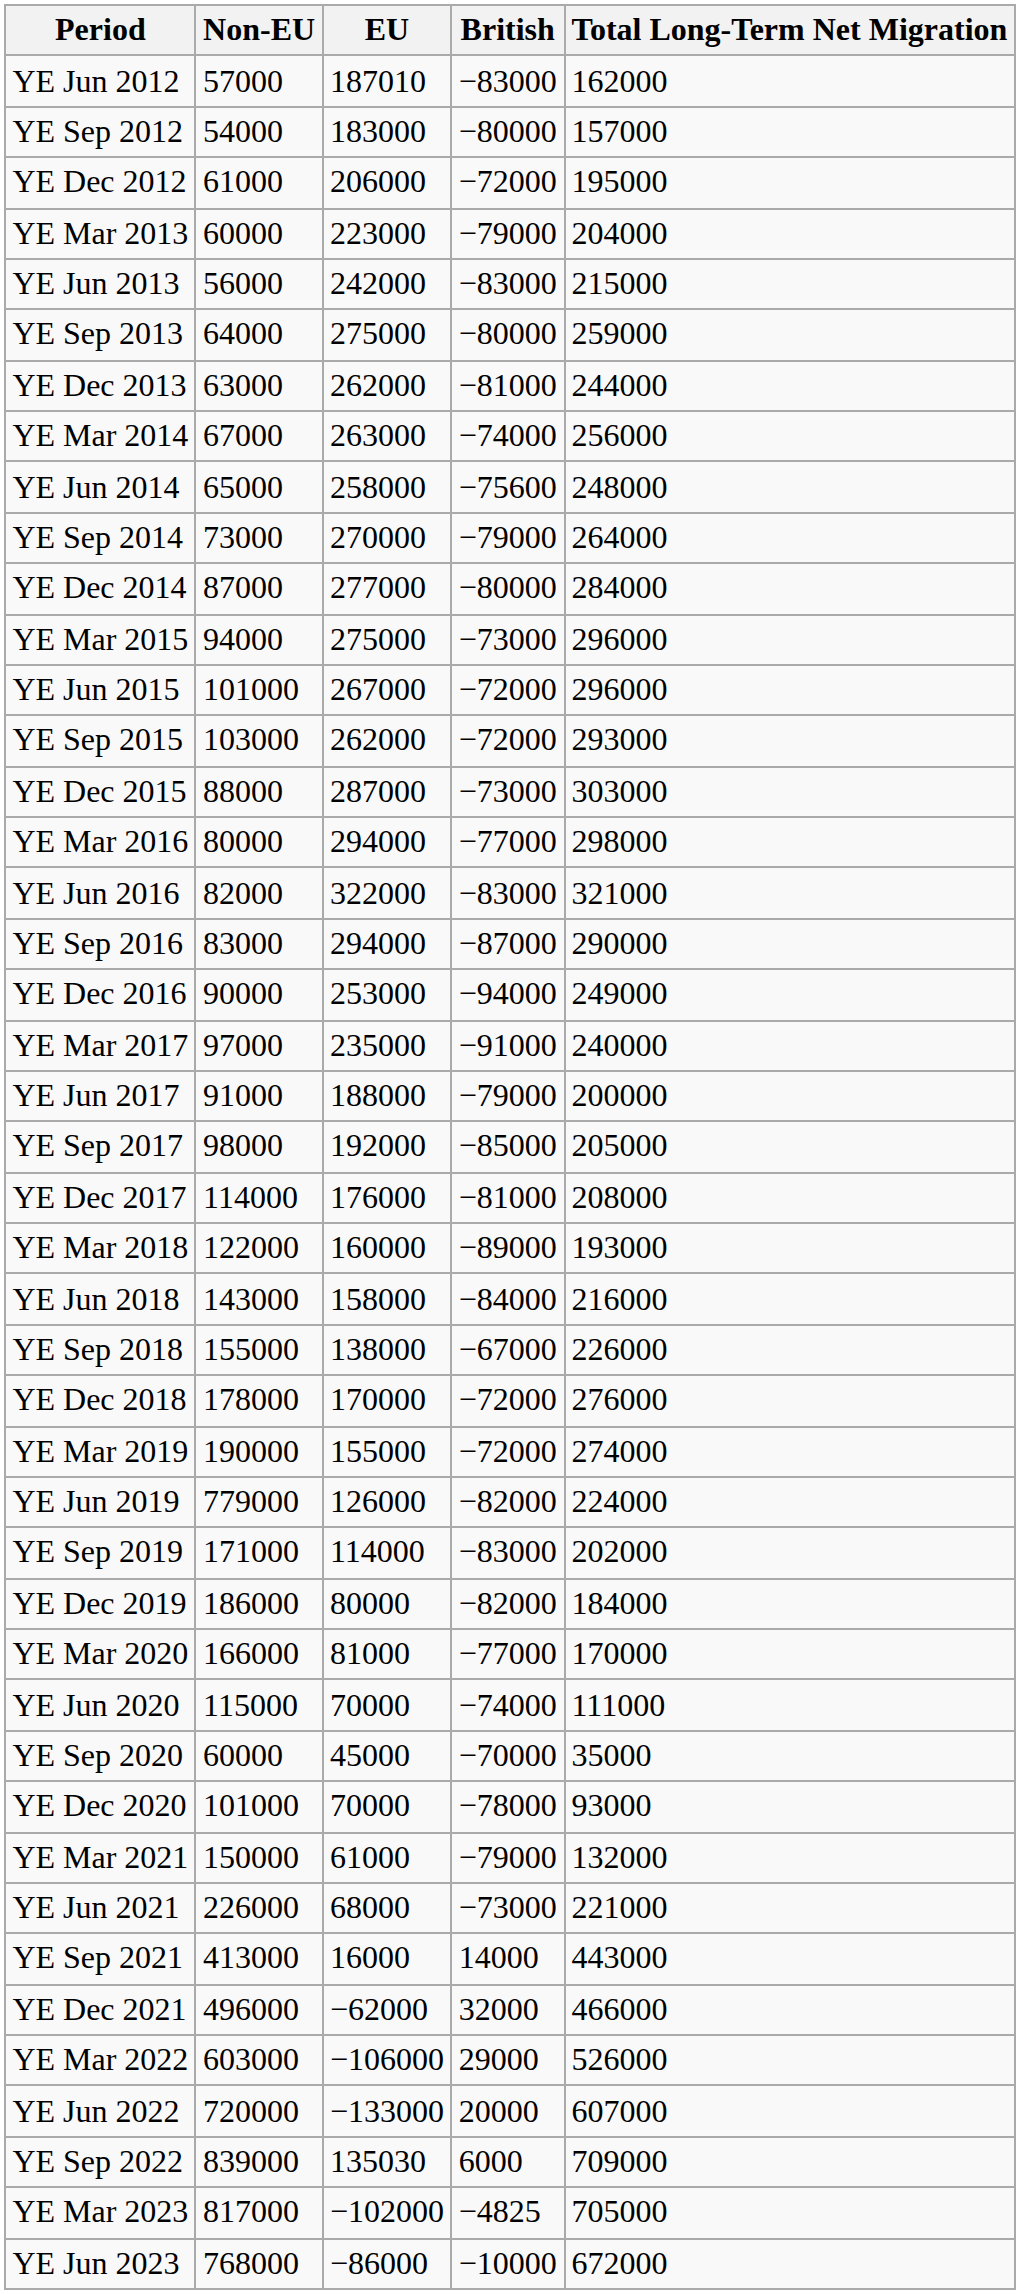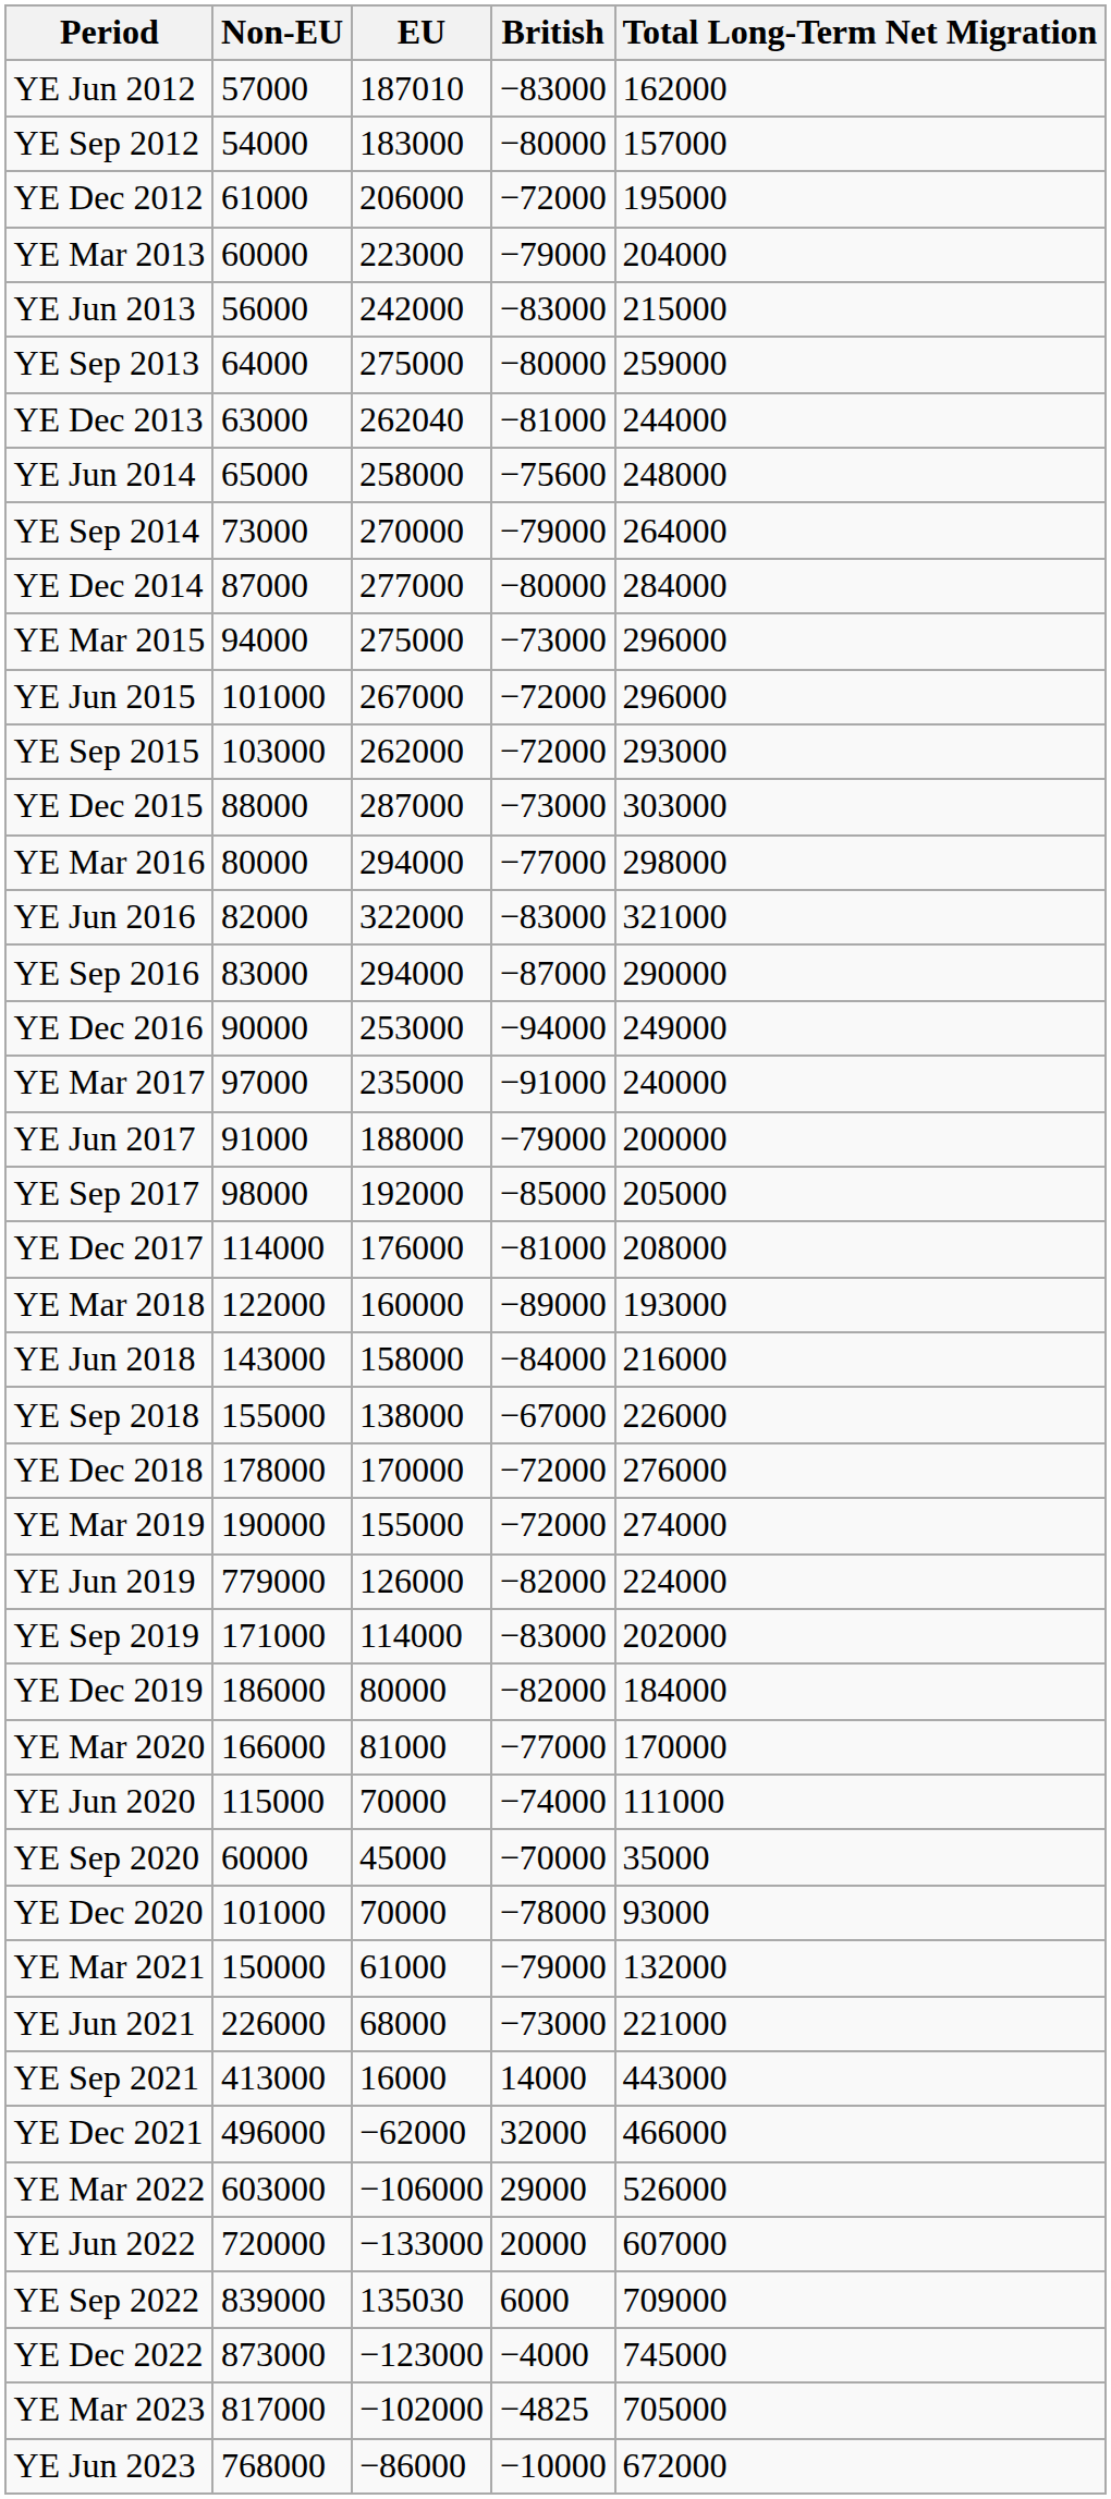YE Dec 2013 | EU: 262000 -> 262040
- row: YE Mar 2014 | 67000 | 263000 | −74000 | 256000
+ row: YE Dec 2022 | 873000 | −123000 | −4000 | 745000
